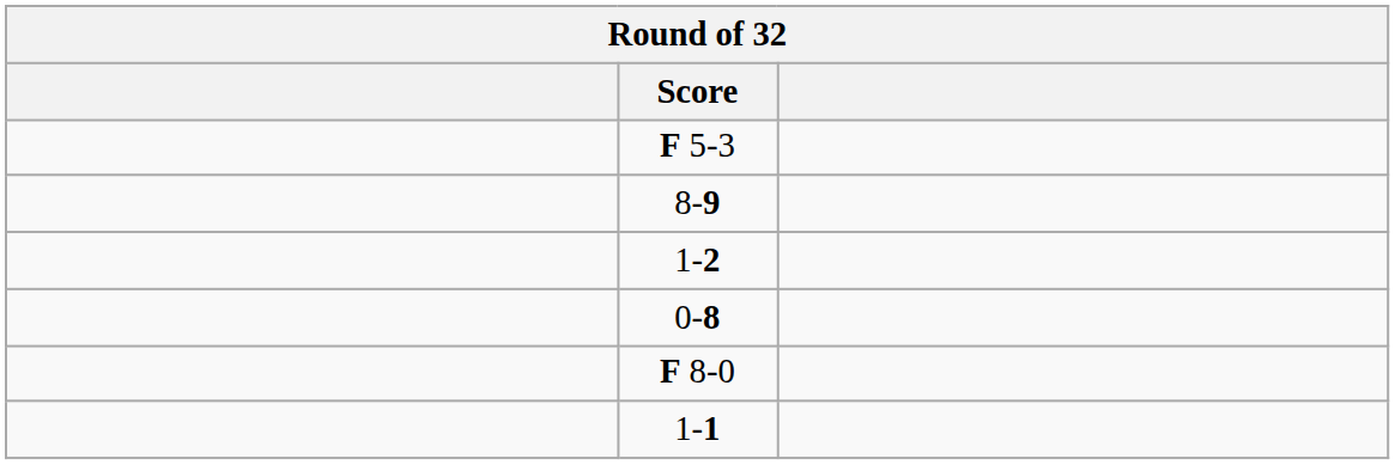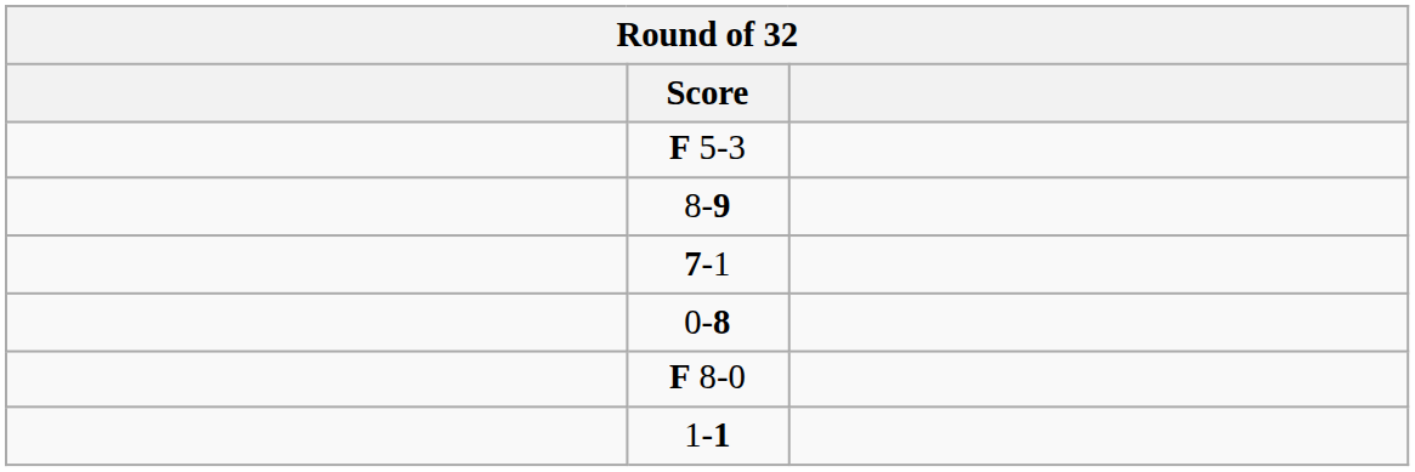+ row: 7-1
- row: 1-2
